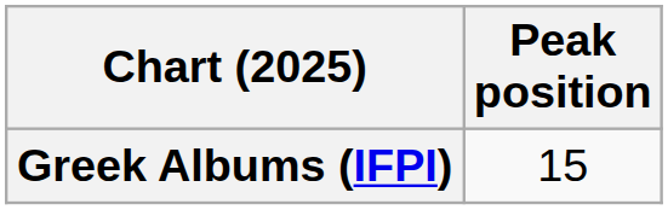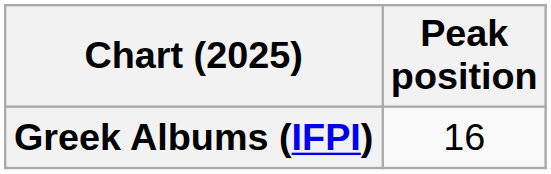Greek Albums (IFPI) | Peak position: 15 -> 16
